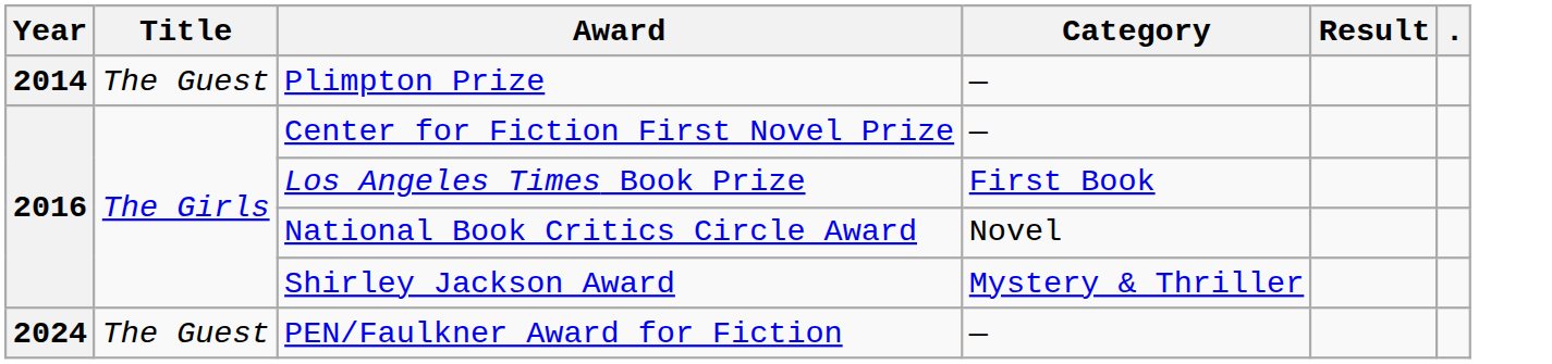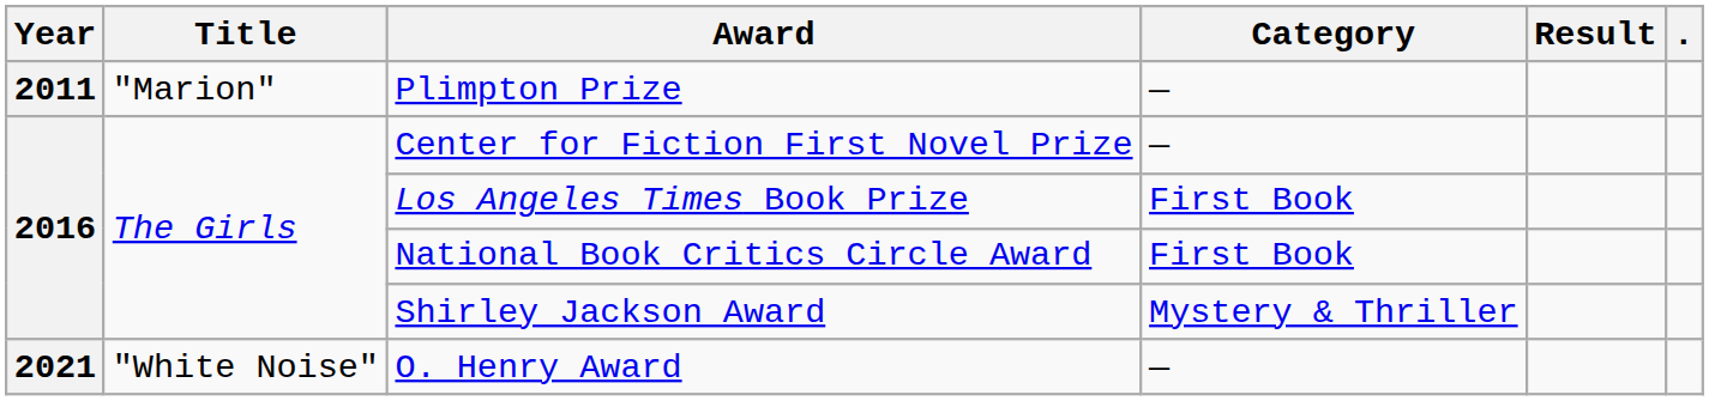Plimpton Prize | Year: 2014 -> 2011
Plimpton Prize | Title: The Guest -> "Marion"
National Book Critics Circle Award | Category: Novel -> First Book
+ row: 2021 | "White Noise" | O. Henry Award | —
- row: 2024 | The Guest | PEN/Faulkner Award for Fiction | —
